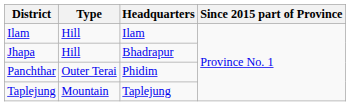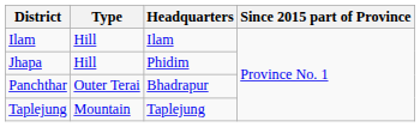Jhapa | Headquarters: Bhadrapur -> Phidim
Panchthar | Headquarters: Phidim -> Bhadrapur
